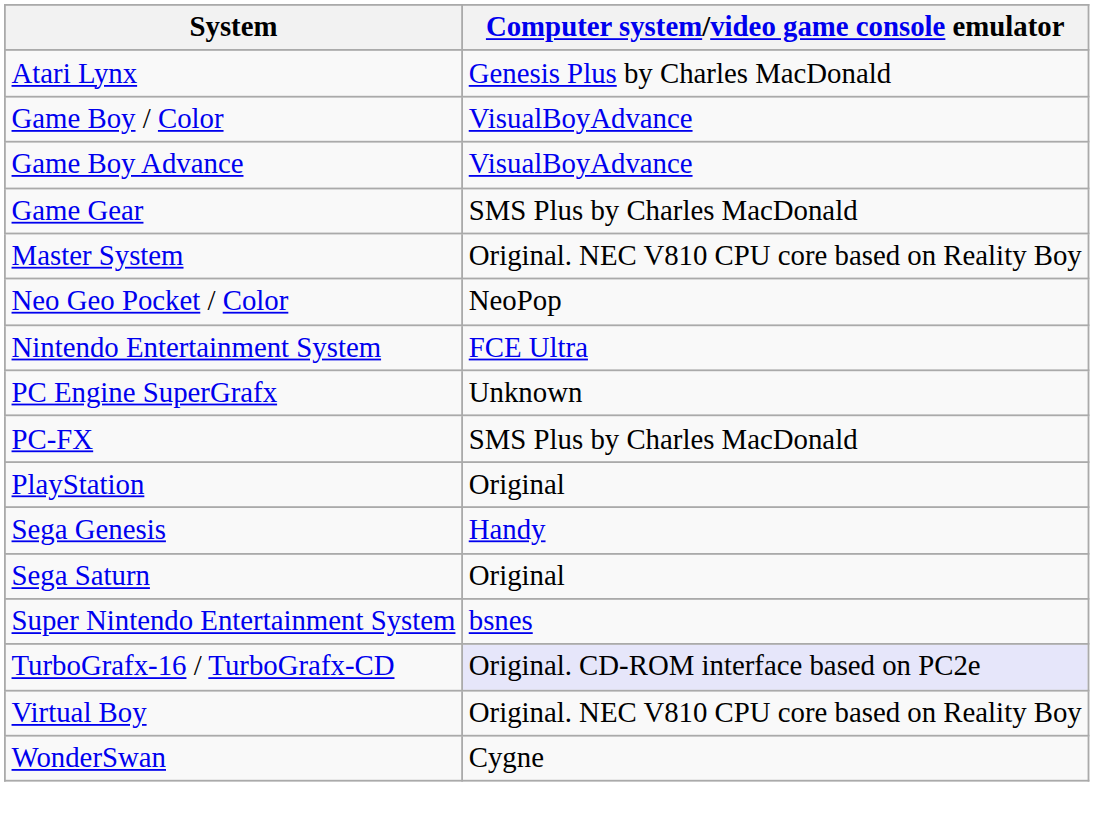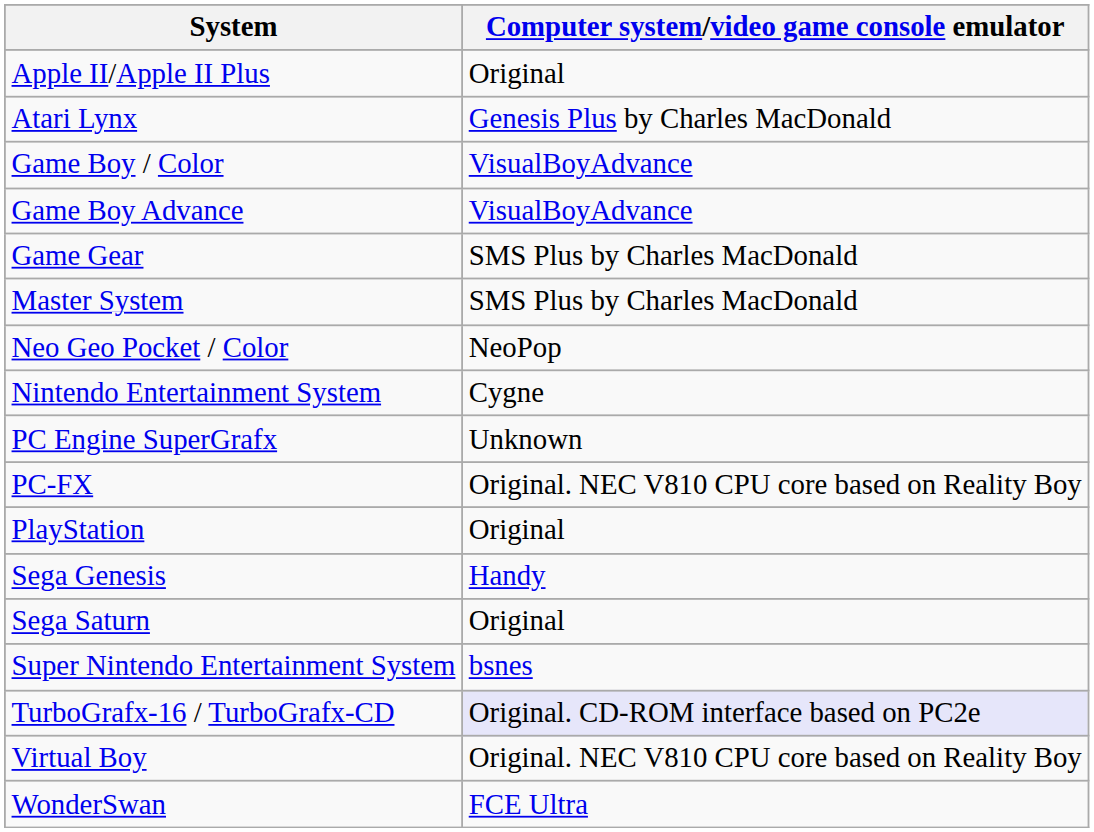+ row: Apple II/Apple II Plus | Original
Master System | Computer system/video game console emulator: Original. NEC V810 CPU core based on Reality Boy -> SMS Plus by Charles MacDonald
Nintendo Entertainment System | Computer system/video game console emulator: FCE Ultra -> Cygne
PC-FX | Computer system/video game console emulator: SMS Plus by Charles MacDonald -> Original. NEC V810 CPU core based on Reality Boy
WonderSwan | Computer system/video game console emulator: Cygne -> FCE Ultra
